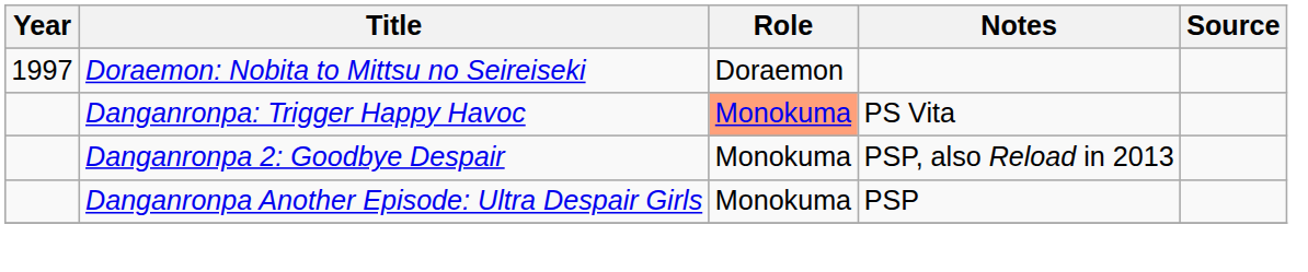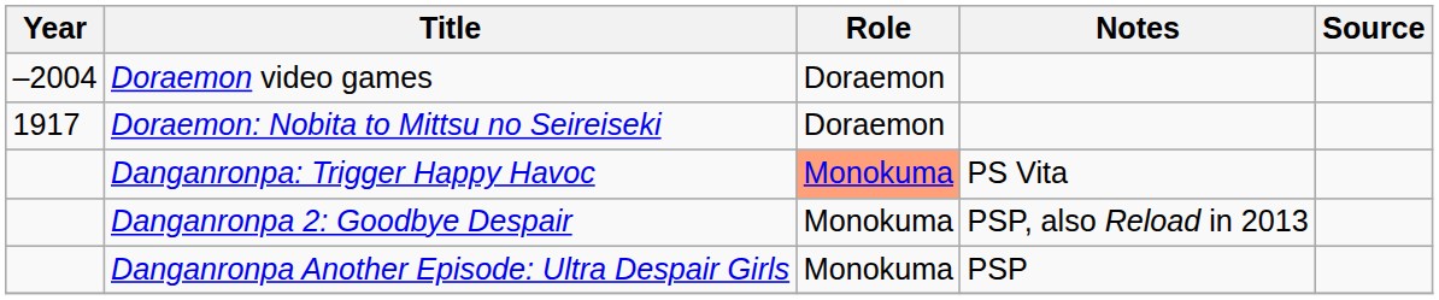+ row: –2004 | Doraemon video games | Doraemon
Doraemon: Nobita to Mittsu no Seireiseki | Year: 1997 -> 1917
